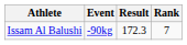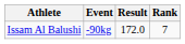Issam Al Balushi | Result: 172.3 -> 172.0
